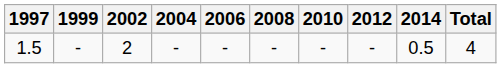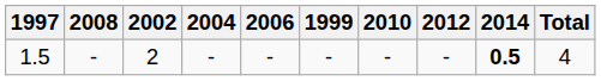columns swapped: 1999 <-> 2008
1.5 | 2014: normal -> bold
